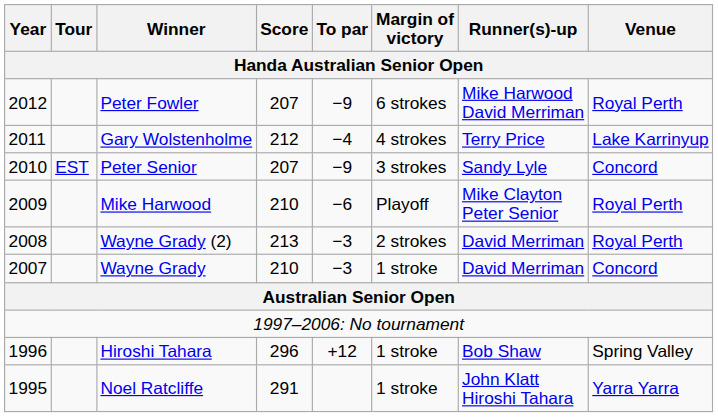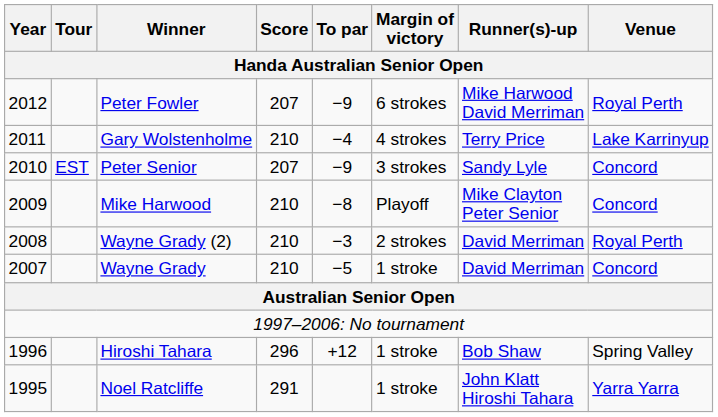Gary Wolstenholme | Score: 212 -> 210
Mike Harwood | To par: −6 -> −8
Mike Harwood | Venue: Royal Perth -> Concord
Wayne Grady (2) | Score: 213 -> 210
Wayne Grady | To par: −3 -> −5
